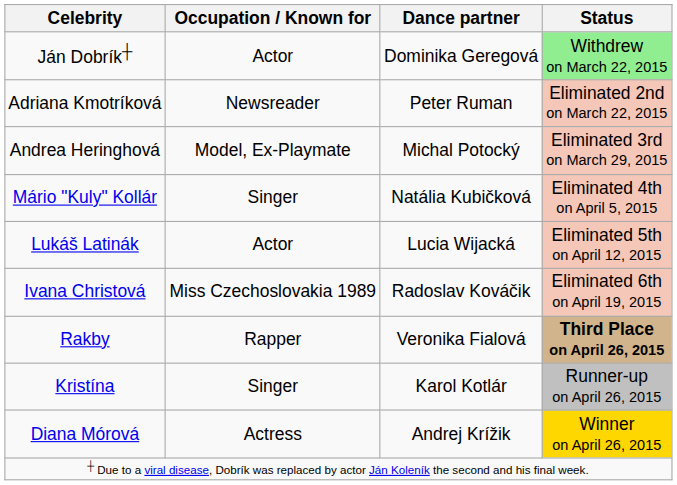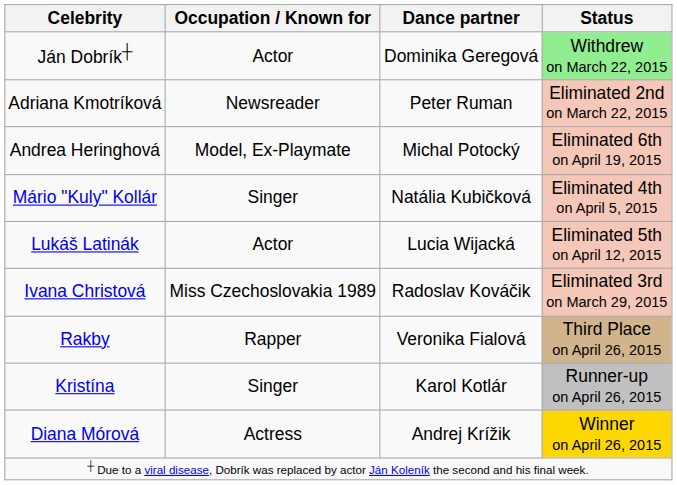Andrea Heringhová | Status: Eliminated 3rd on March 29, 2015 -> Eliminated 6th on April 19, 2015
Ivana Christová | Status: Eliminated 6th on April 19, 2015 -> Eliminated 3rd on March 29, 2015
Rakby | Status: bold -> normal
